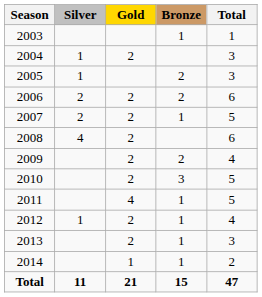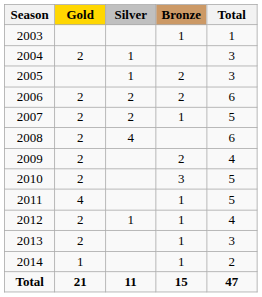columns swapped: Gold <-> Silver
